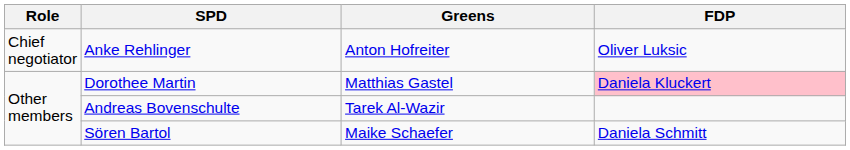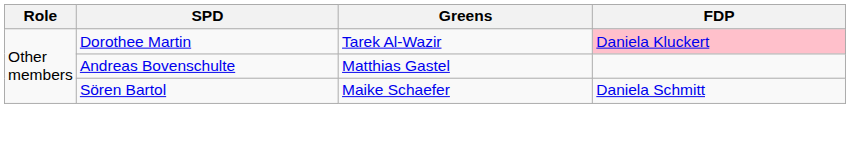- row: Chief negotiator | Anke Rehlinger | Anton Hofreiter | Oliver Luksic
Dorothee Martin | Greens: Matthias Gastel -> Tarek Al-Wazir
Andreas Bovenschulte | Greens: Tarek Al-Wazir -> Matthias Gastel
